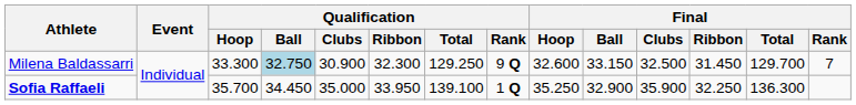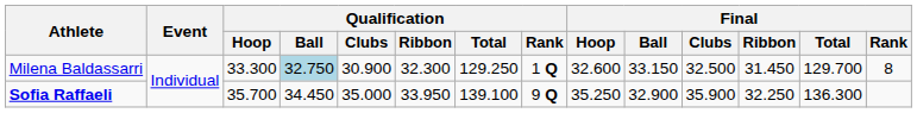Milena Baldassarri | Qualification / Rank: 9 Q -> 1 Q
Milena Baldassarri | Final / Rank: 7 -> 8
Sofia Raffaeli | Qualification / Rank: 1 Q -> 9 Q
